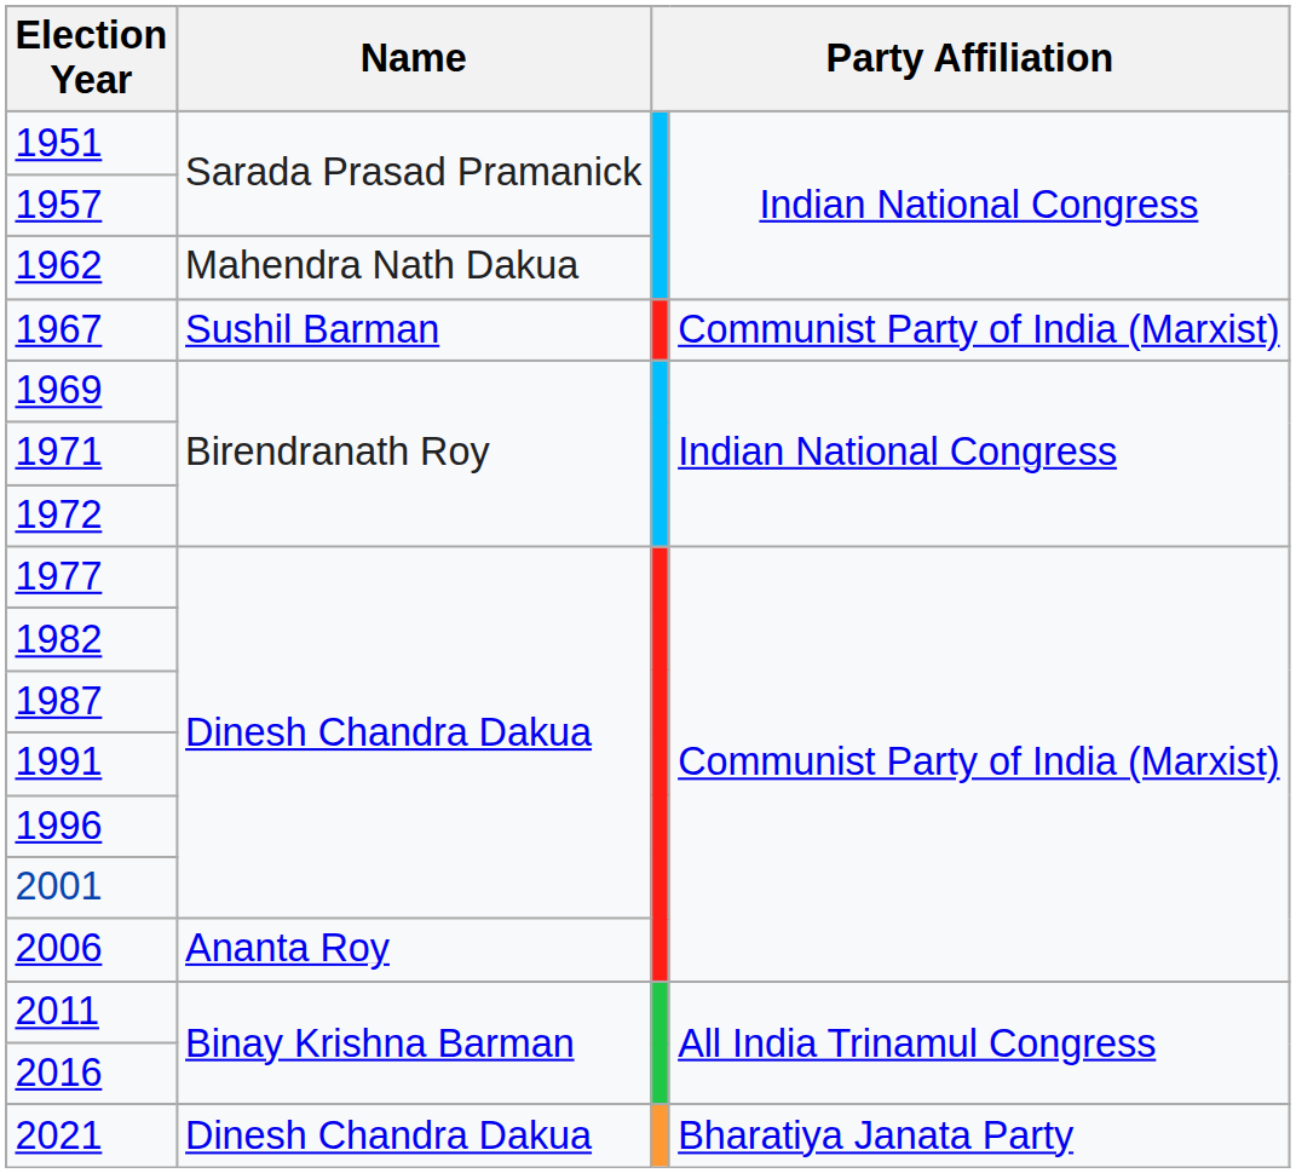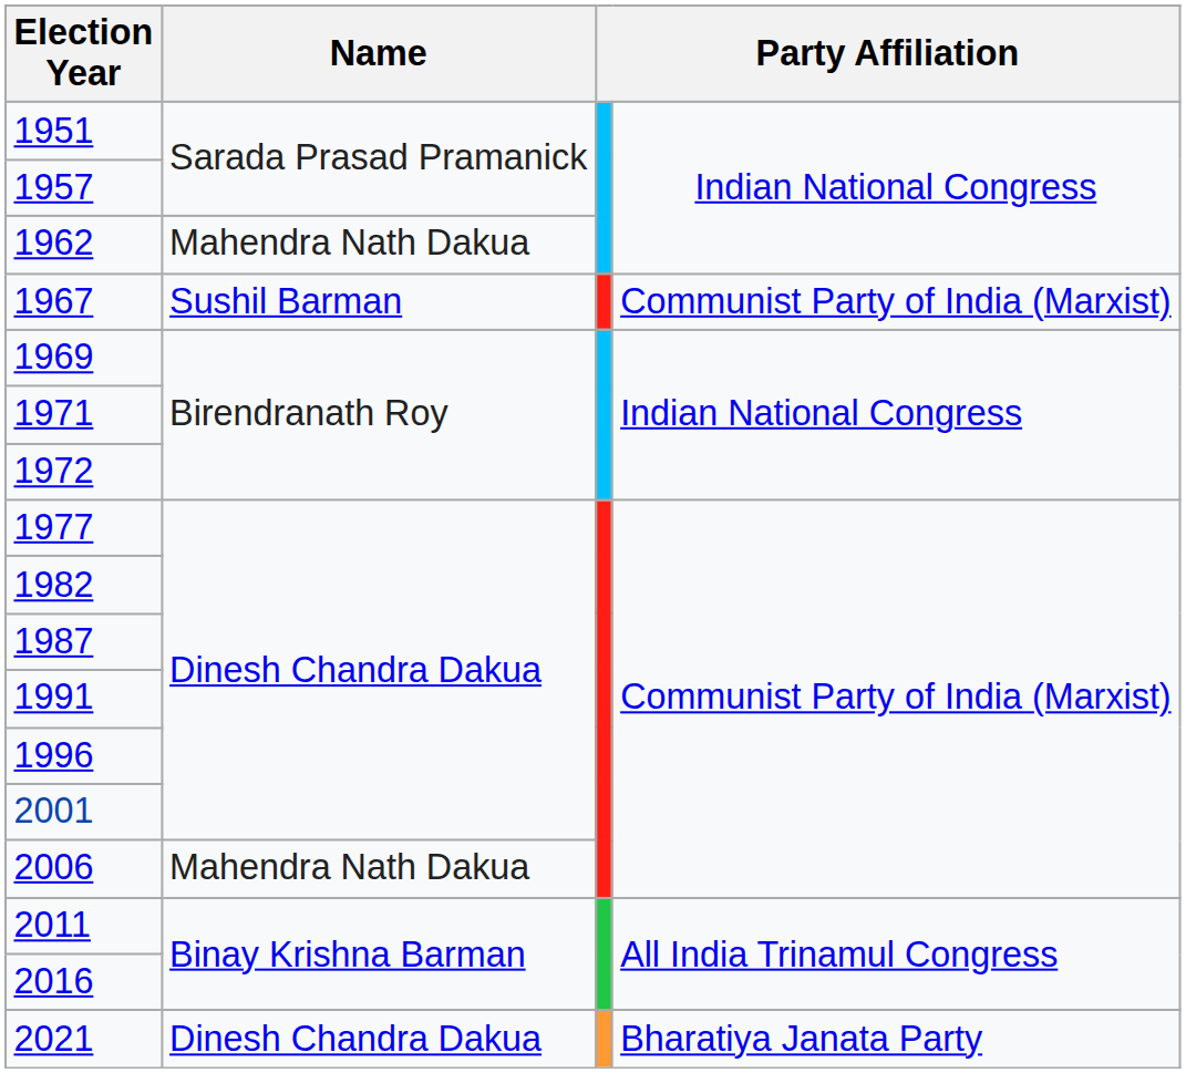2006 | Name: Ananta Roy -> Mahendra Nath Dakua
